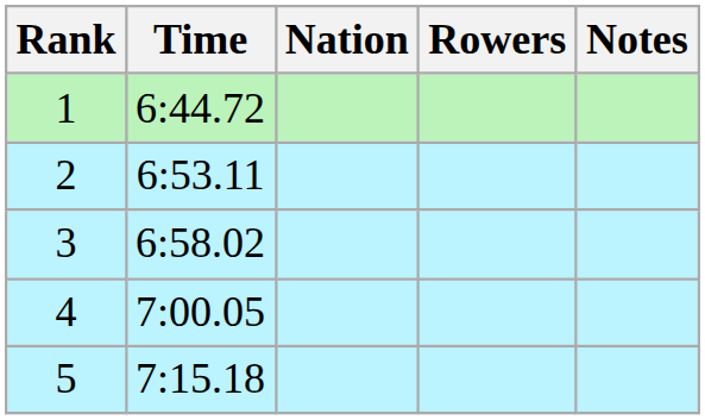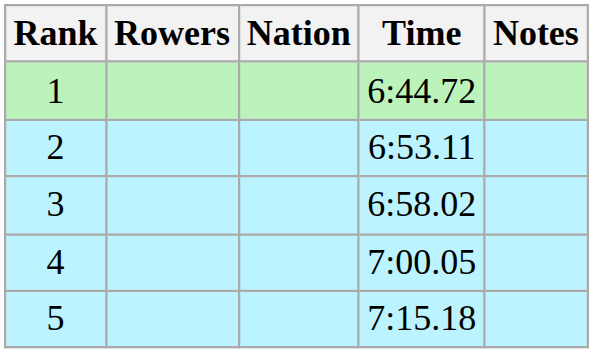columns swapped: Rowers <-> Time
